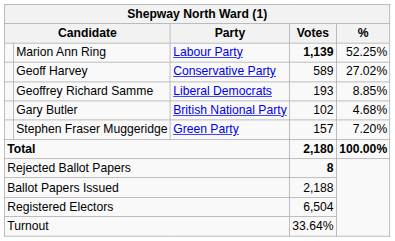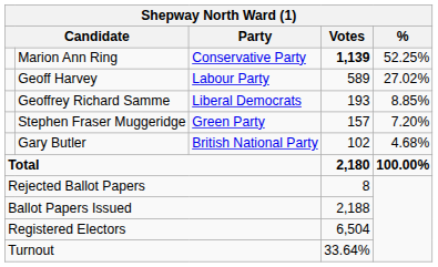Marion Ann Ring | Party: Labour Party -> Conservative Party
Geoff Harvey | Party: Conservative Party -> Labour Party
rows swapped: Stephen Fraser Muggeridge <-> Gary Butler
Rejected Ballot Papers | Votes: bold -> normal
